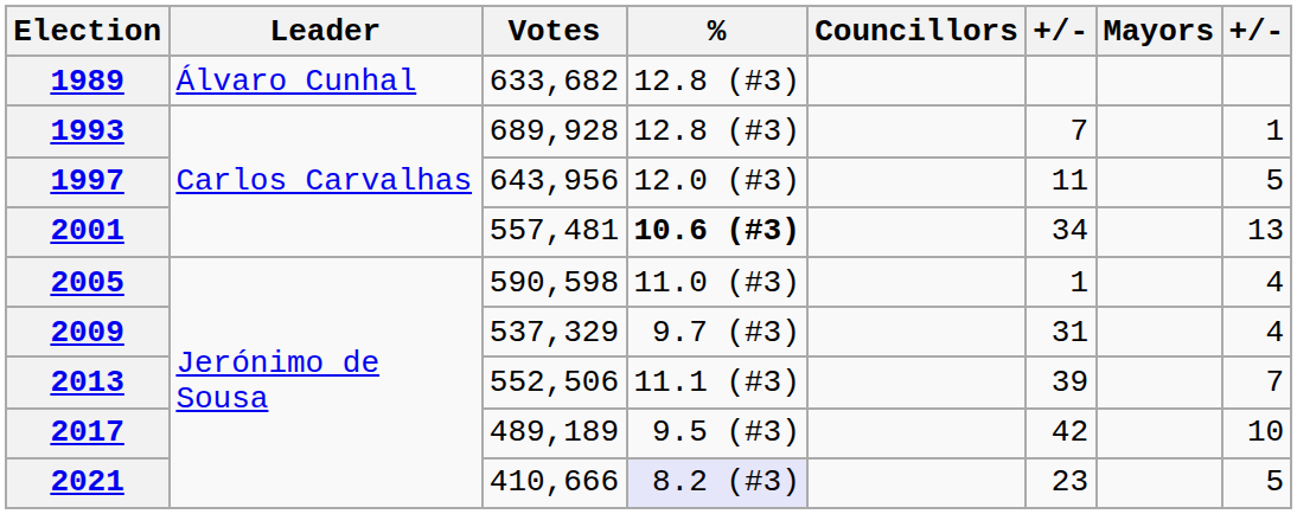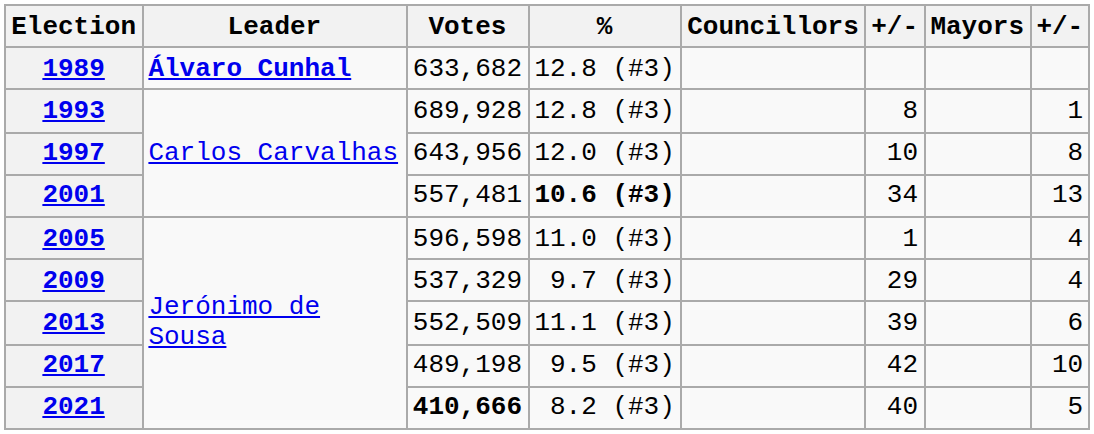1989 | Leader: normal -> bold
1993 | column 6: 7 -> 8
1997 | column 6: 11 -> 10
1997 | column 8: 5 -> 8
2005 | Votes: 590,598 -> 596,598
2009 | column 6: 31 -> 29
2013 | Votes: 552,506 -> 552,509
2013 | column 8: 7 -> 6
2017 | Votes: 489,189 -> 489,198
2021 | Votes: normal -> bold
2021 | %: lavender background -> no background
2021 | column 6: 23 -> 40
